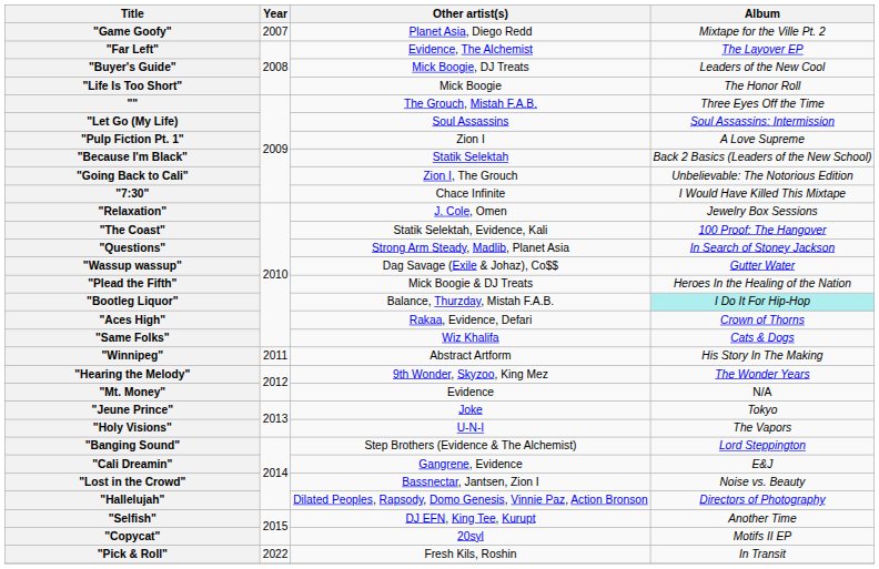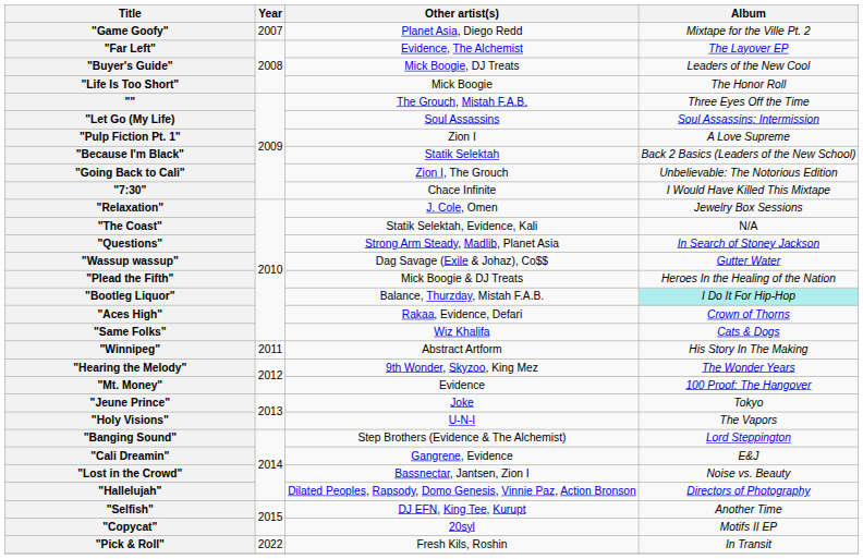"The Coast" | Album: 100 Proof: The Hangover -> N/A
"Mt. Money" | Album: N/A -> 100 Proof: The Hangover
